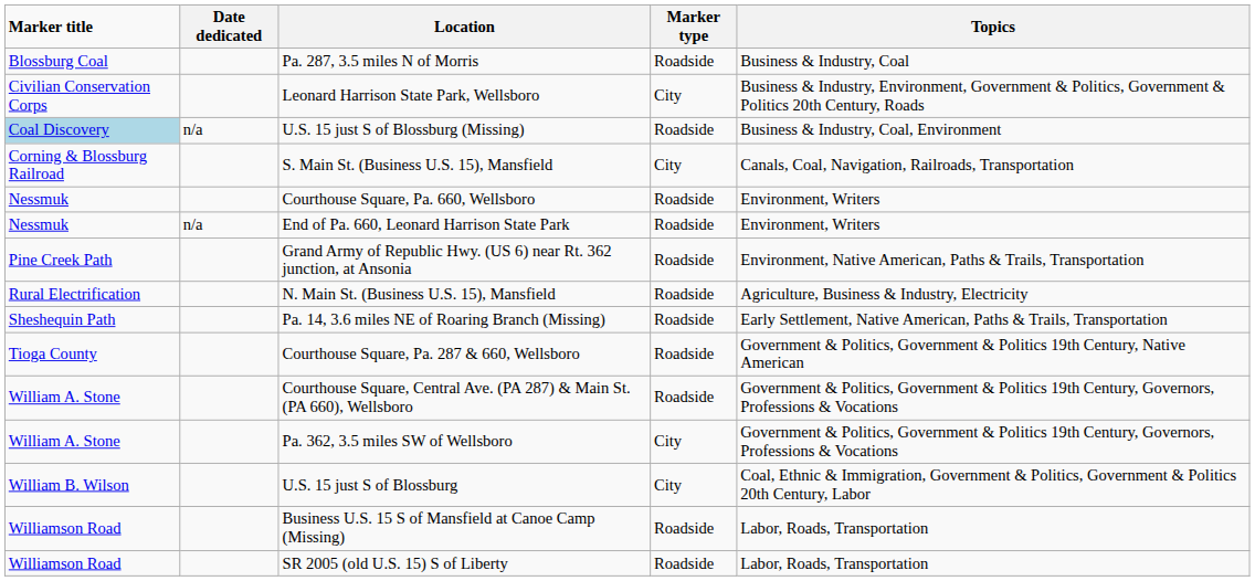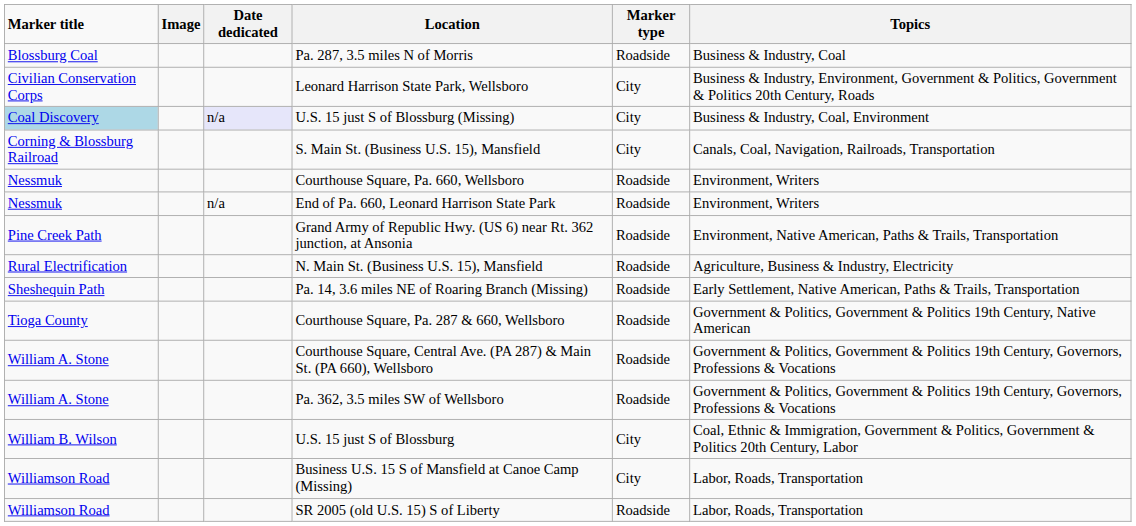+ column: Image
U.S. 15 just S of Blossburg (Missing) | Date dedicated: no background -> lavender background
U.S. 15 just S of Blossburg (Missing) | Marker type: Roadside -> City
Pa. 362, 3.5 miles SW of Wellsboro | Marker type: City -> Roadside
Business U.S. 15 S of Mansfield at Canoe Camp (Missing) | Marker type: Roadside -> City
